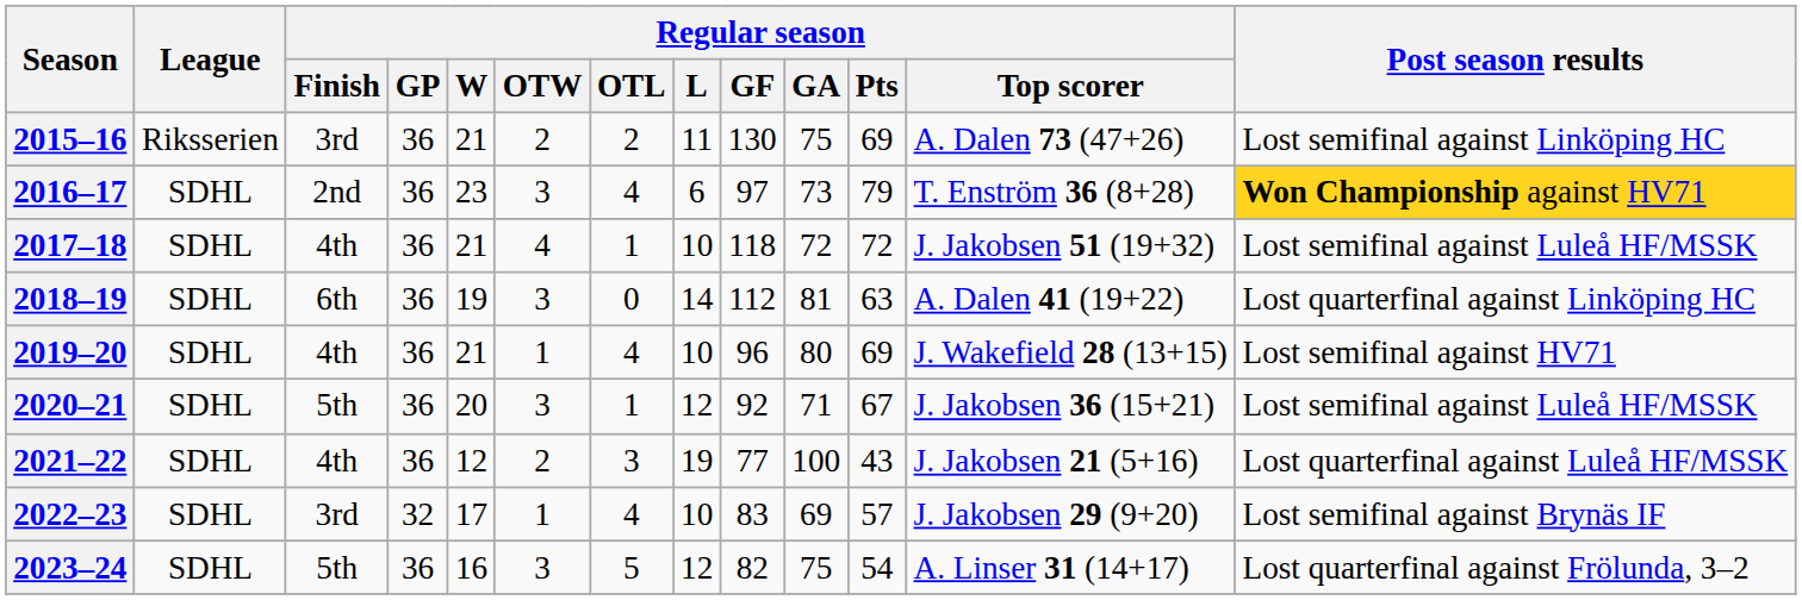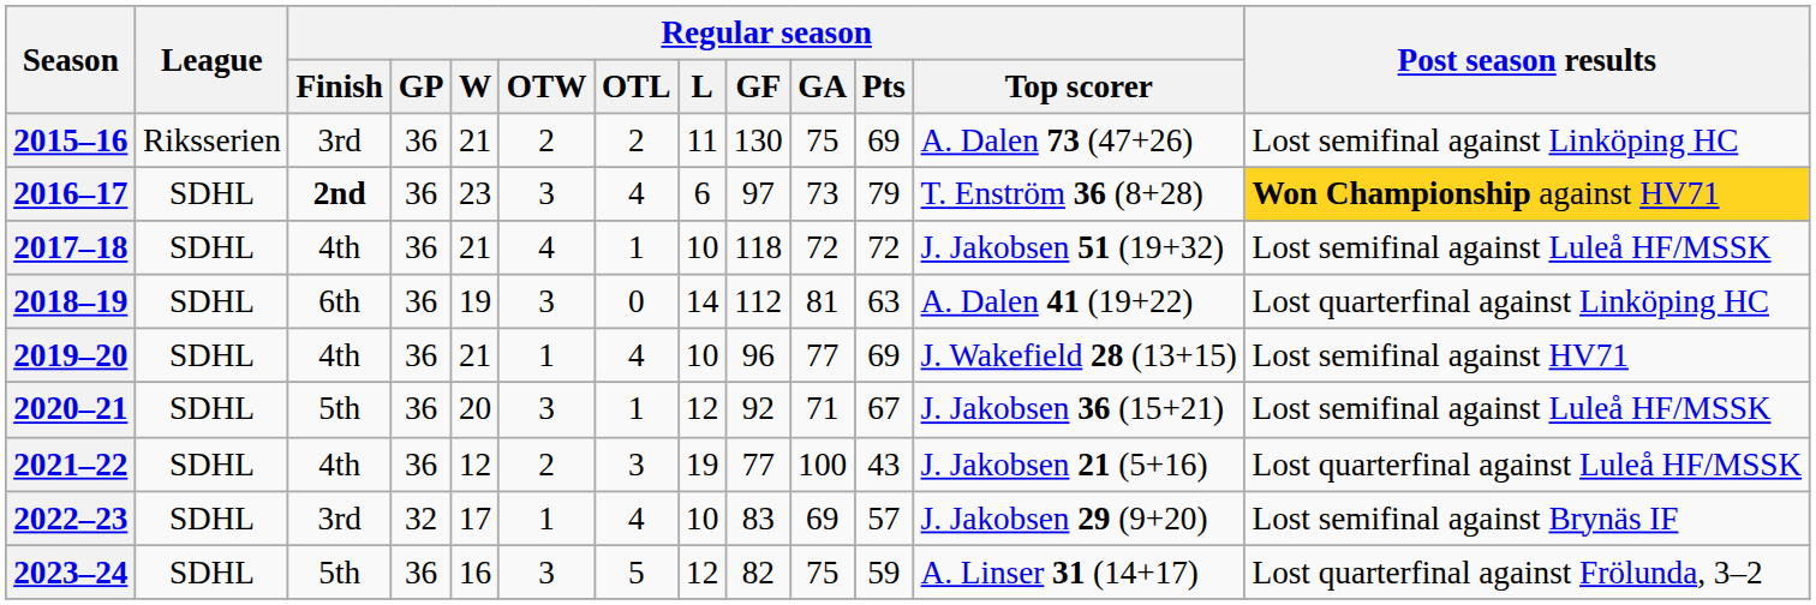2016–17 | Regular season / Finish: normal -> bold
2019–20 | Regular season / GA: 80 -> 77
2023–24 | Regular season / Pts: 54 -> 59
